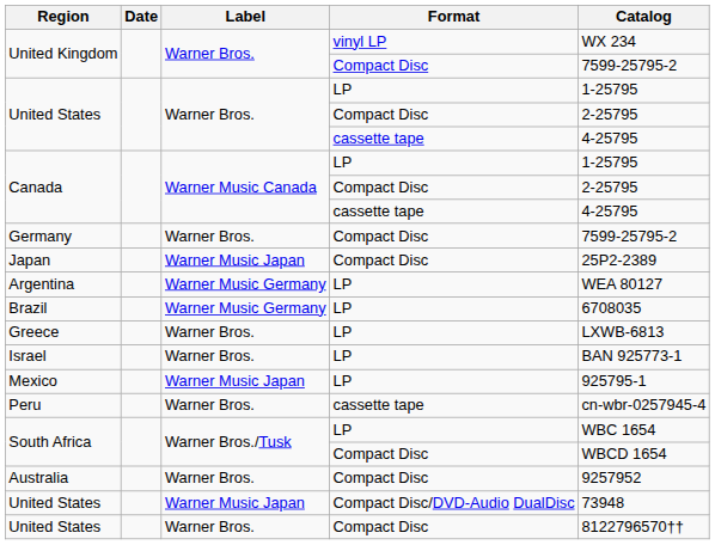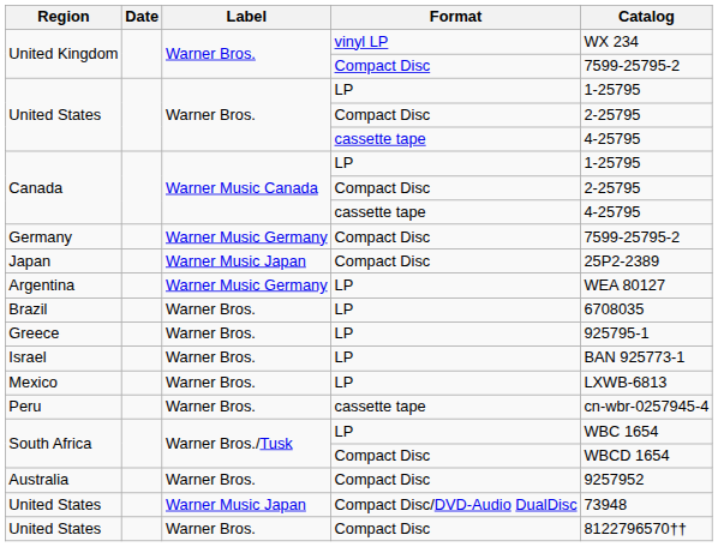Germany | Label: Warner Bros. -> Warner Music Germany
Brazil | Label: Warner Music Germany -> Warner Bros.
Greece | Catalog: LXWB-6813 -> 925795-1
Mexico | Label: Warner Music Japan -> Warner Bros.
Mexico | Catalog: 925795-1 -> LXWB-6813
